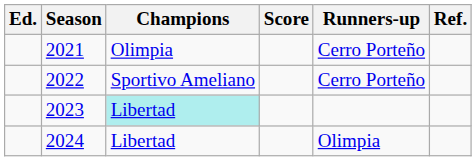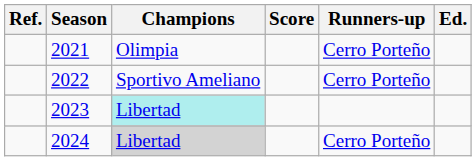columns swapped: Ed. <-> Ref.
2024 | Champions: no background -> lightgrey background
2024 | Runners-up: Olimpia -> Cerro Porteño
